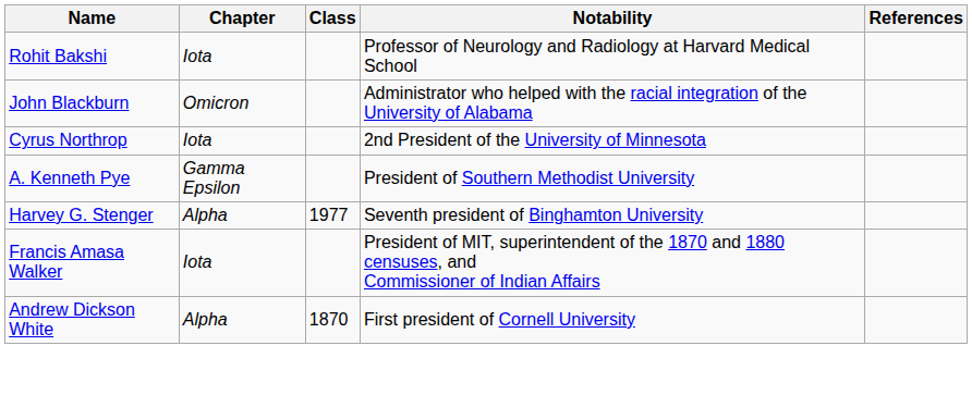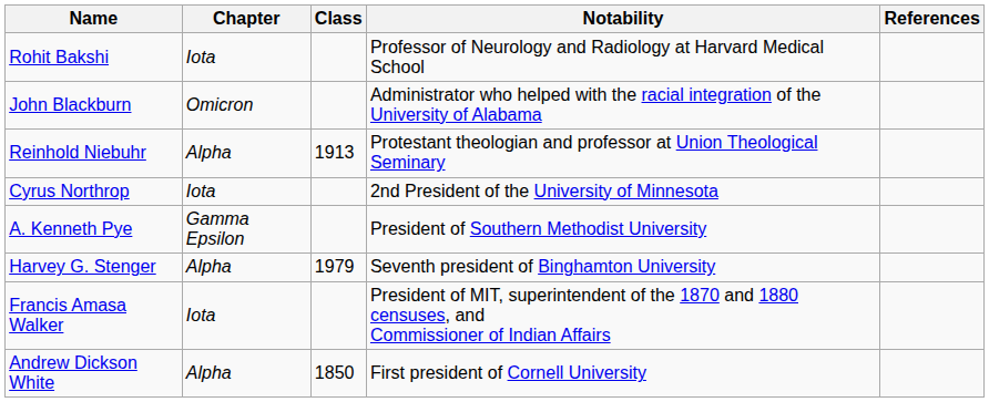+ row: Reinhold Niebuhr | Alpha | 1913 | Protestant theologian and professor at Union Theological Seminary
Harvey G. Stenger | Class: 1977 -> 1979
Andrew Dickson White | Class: 1870 -> 1850
